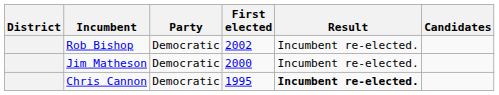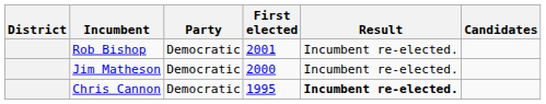Rob Bishop | First elected: 2002 -> 2001
